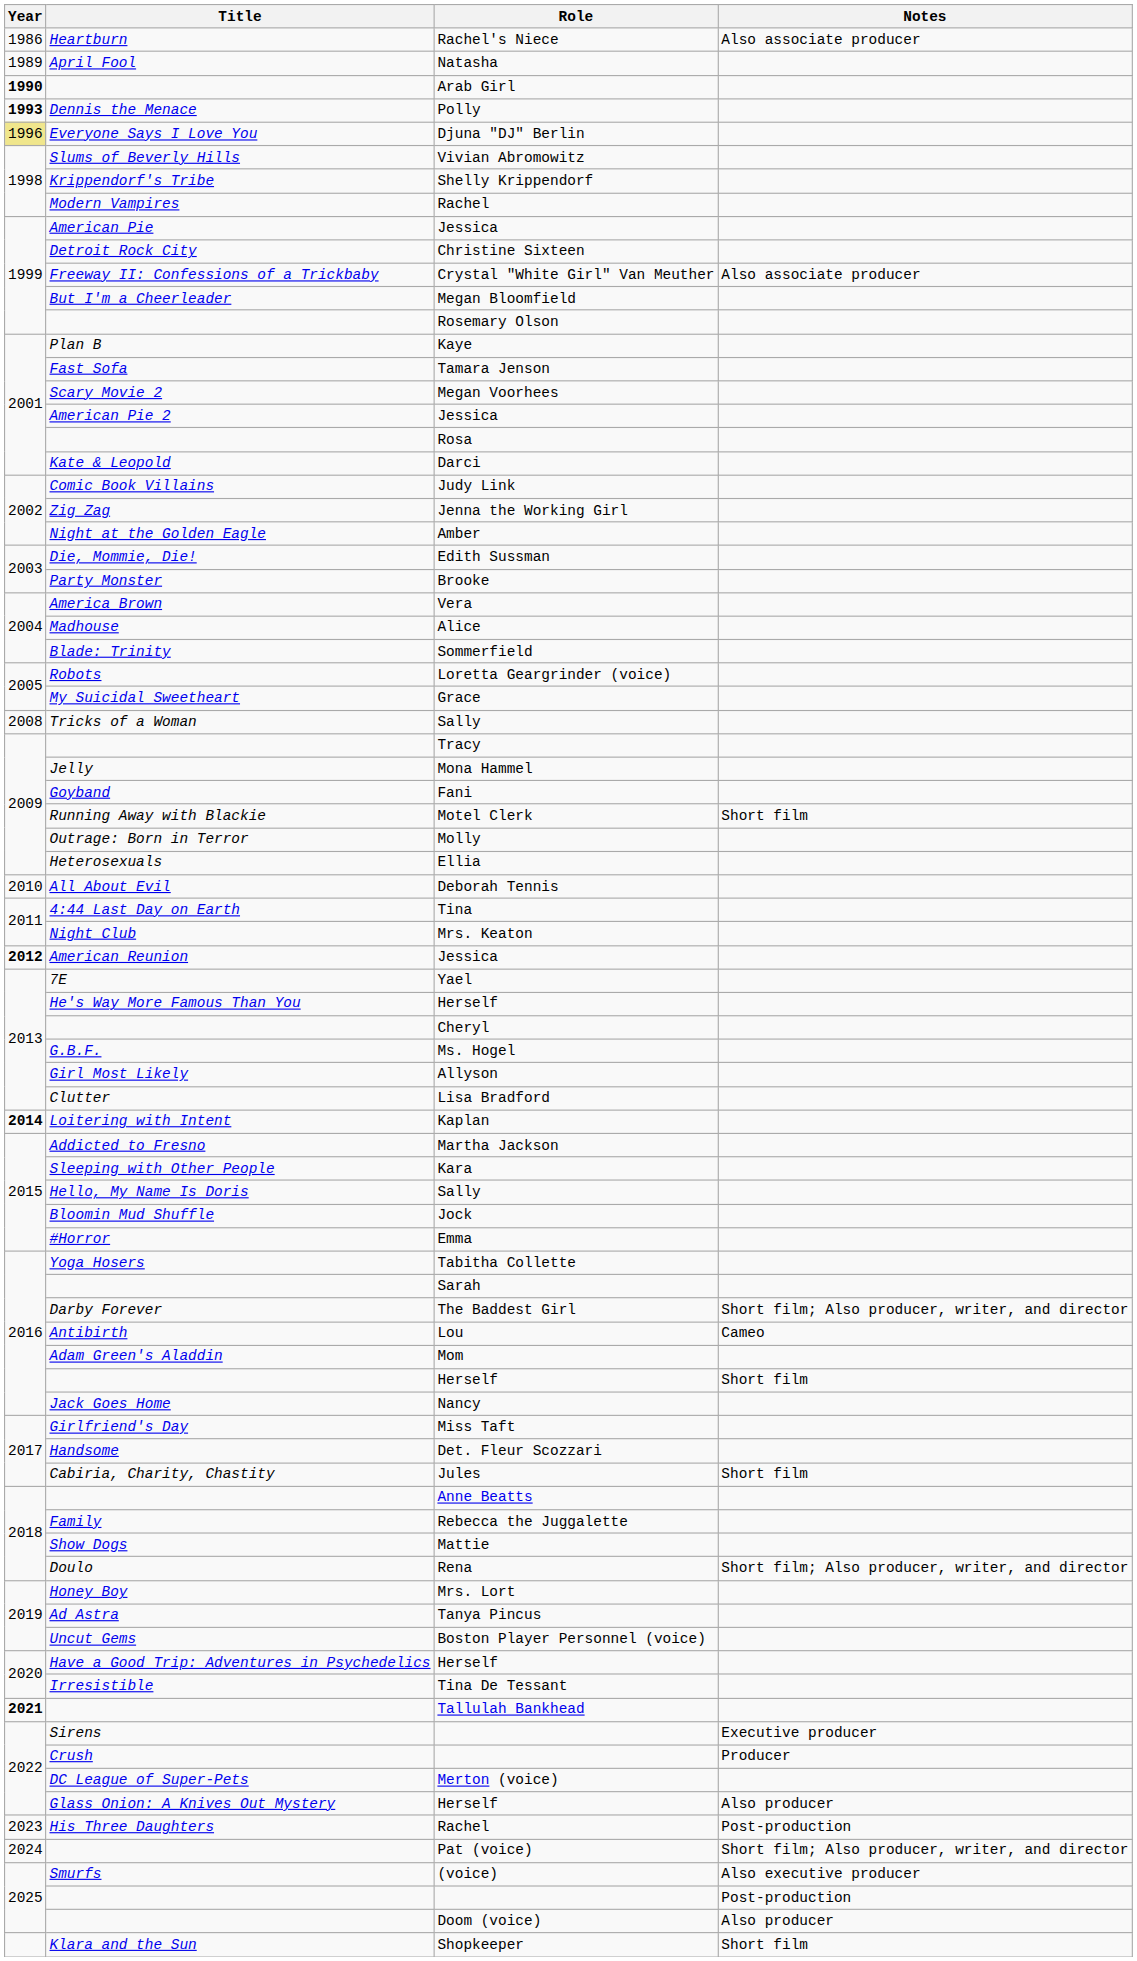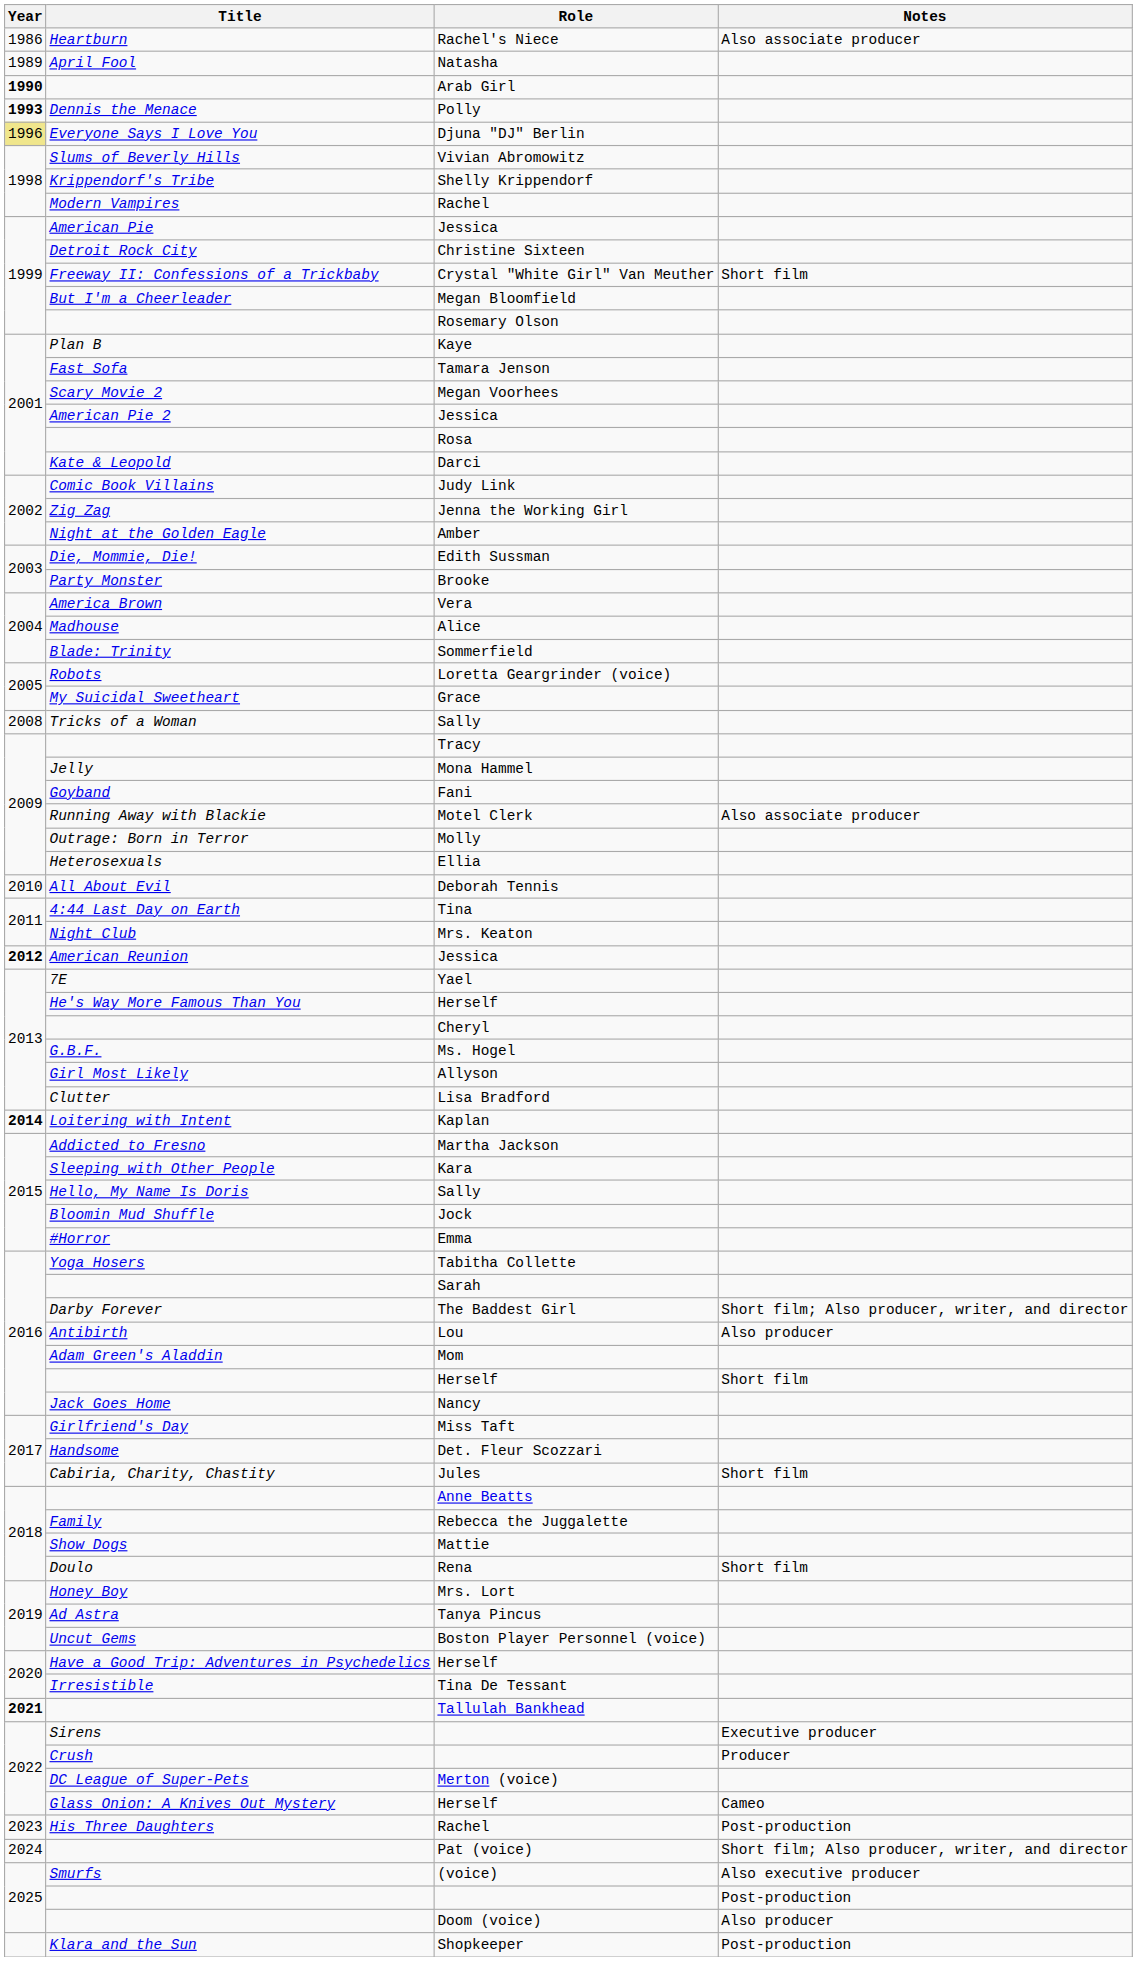Crystal "White Girl" Van Meuther | Notes: Also associate producer -> Short film
Motel Clerk | Notes: Short film -> Also associate producer
Lou | Notes: Cameo -> Also producer
Rena | Notes: Short film; Also producer, writer, and director -> Short film
Glass Onion: A Knives Out Mystery / Herself | Notes: Also producer -> Cameo
Shopkeeper | Notes: Short film -> Post-production
